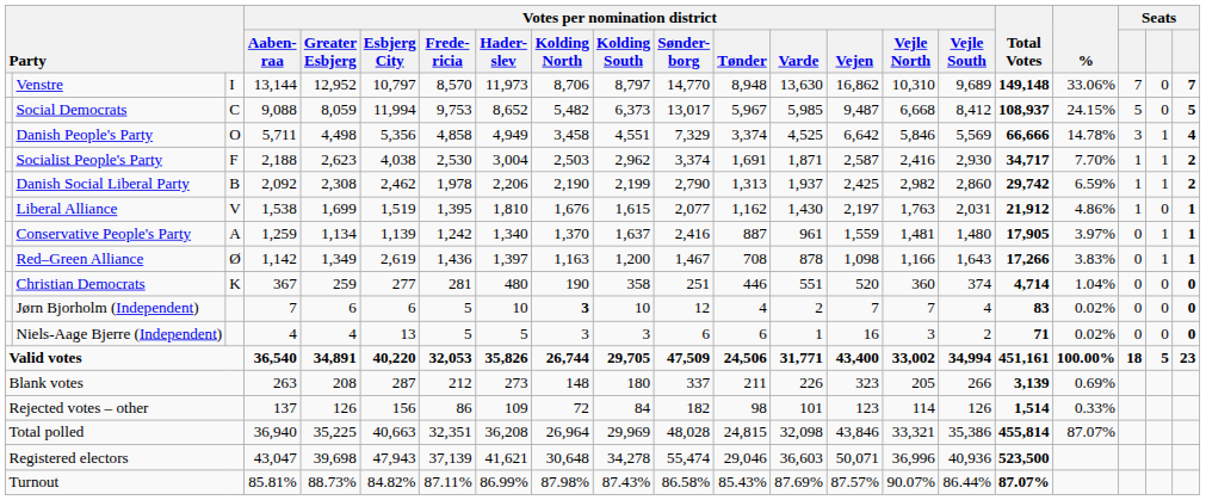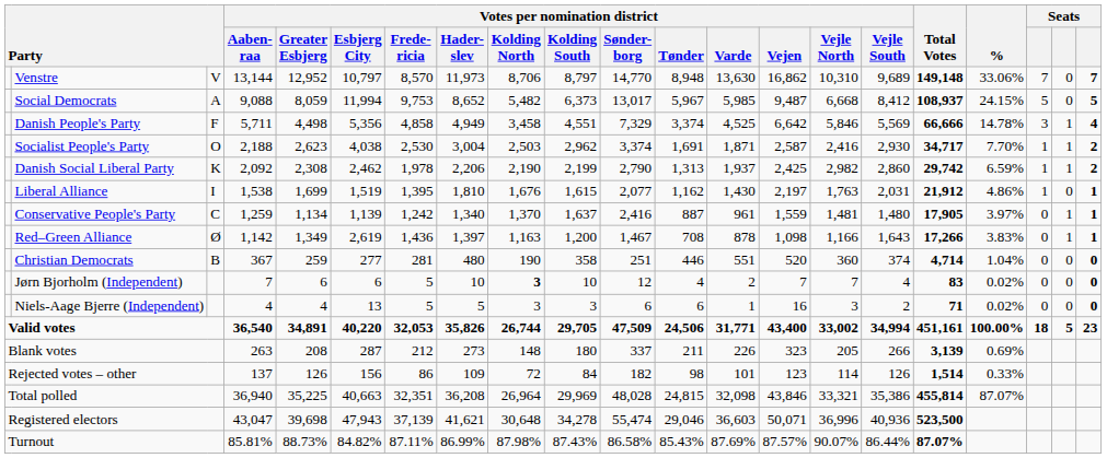Venstre | column 3: I -> V
Social Democrats | column 3: C -> A
Danish People's Party | column 3: O -> F
Socialist People's Party | column 3: F -> O
Danish Social Liberal Party | column 3: B -> K
Liberal Alliance | column 3: V -> I
Conservative People's Party | column 3: A -> C
Christian Democrats | column 3: K -> B
